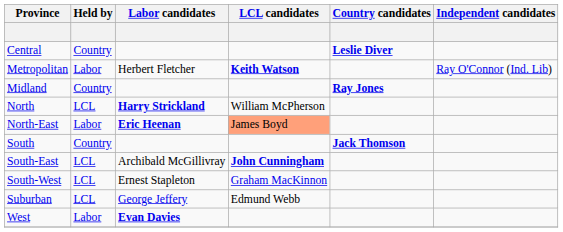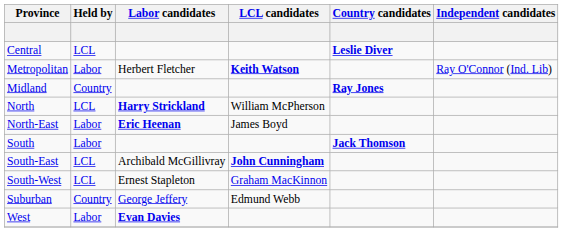Central | Held by: Country -> LCL
North-East | LCL candidates: lightsalmon background -> no background
South | Held by: Country -> Labor
Suburban | Held by: LCL -> Country
